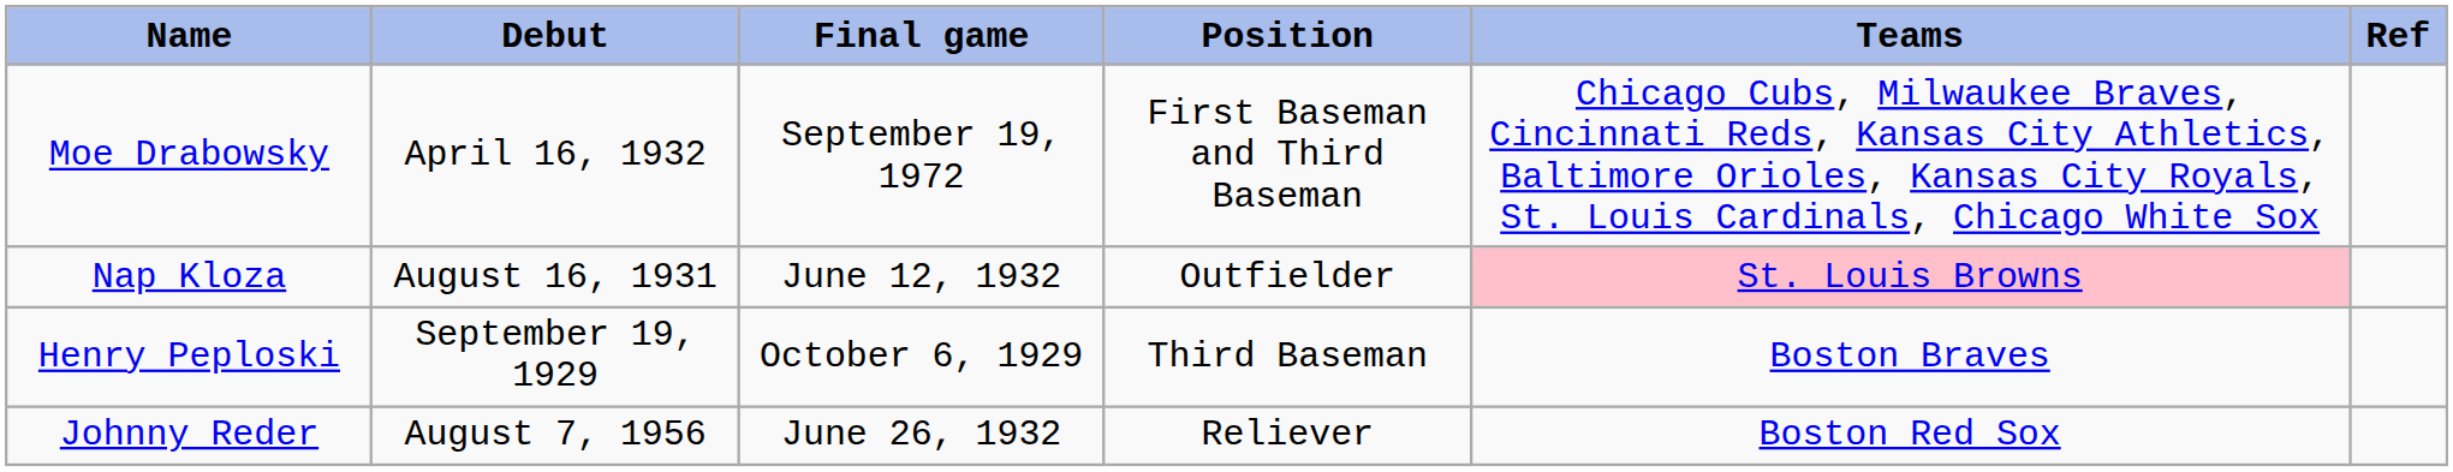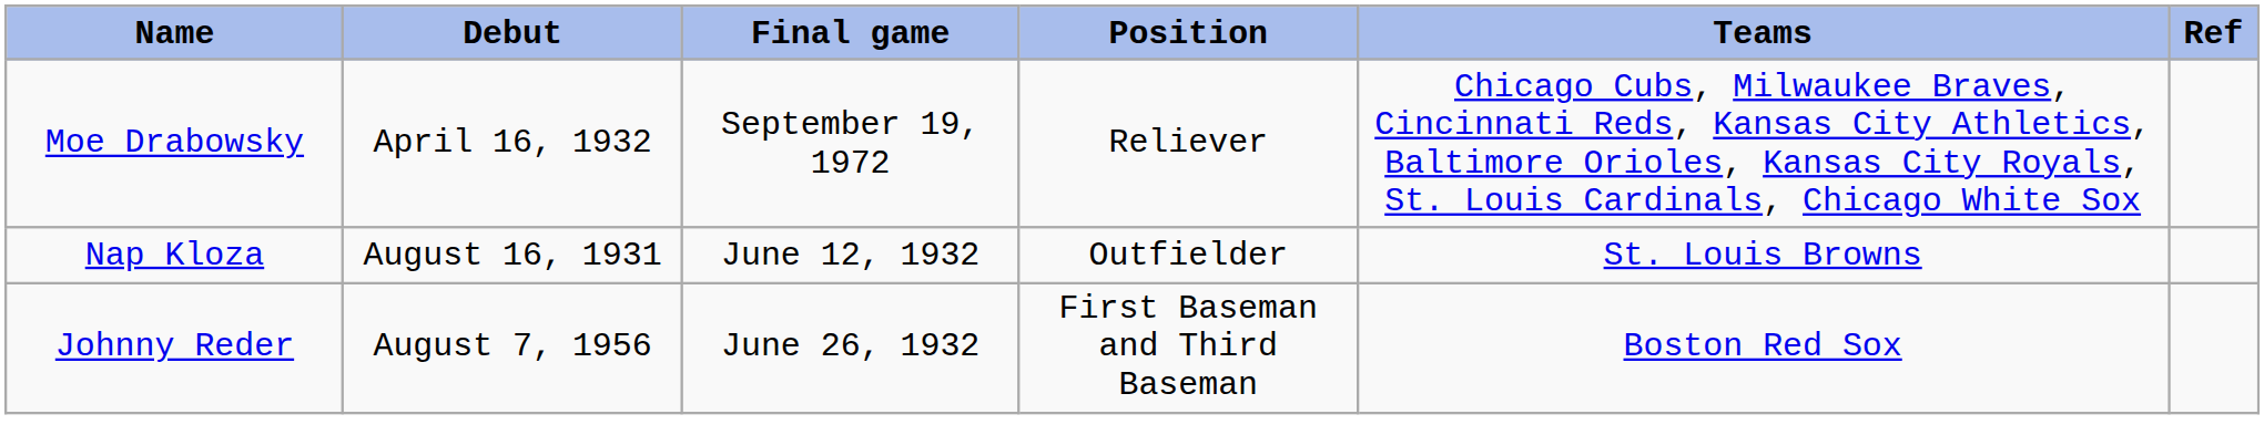Moe Drabowsky | Position: First Baseman and Third Baseman -> Reliever
Nap Kloza | Teams: pink background -> no background
- row: Henry Peploski | September 19, 1929 | October 6, 1929 | Third Baseman | Boston Braves
Johnny Reder | Position: Reliever -> First Baseman and Third Baseman
